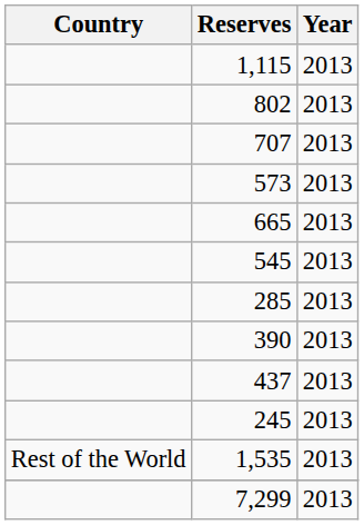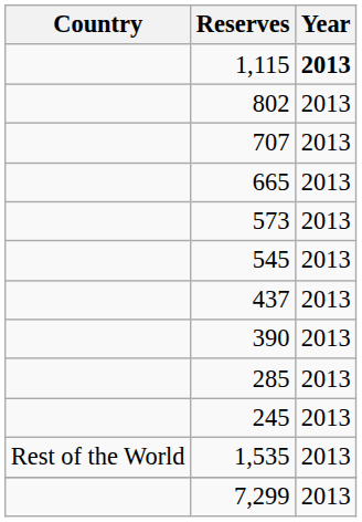1,115 | Year: normal -> bold
rows swapped: 665 <-> 573
rows swapped: 437 <-> 285
